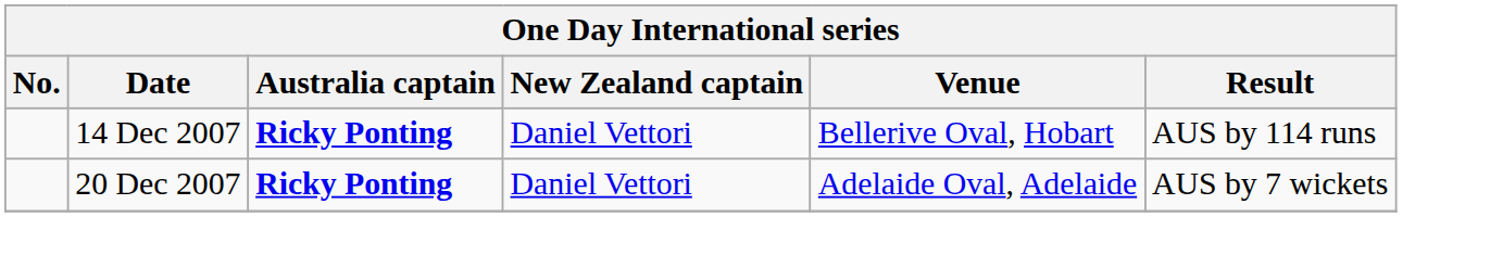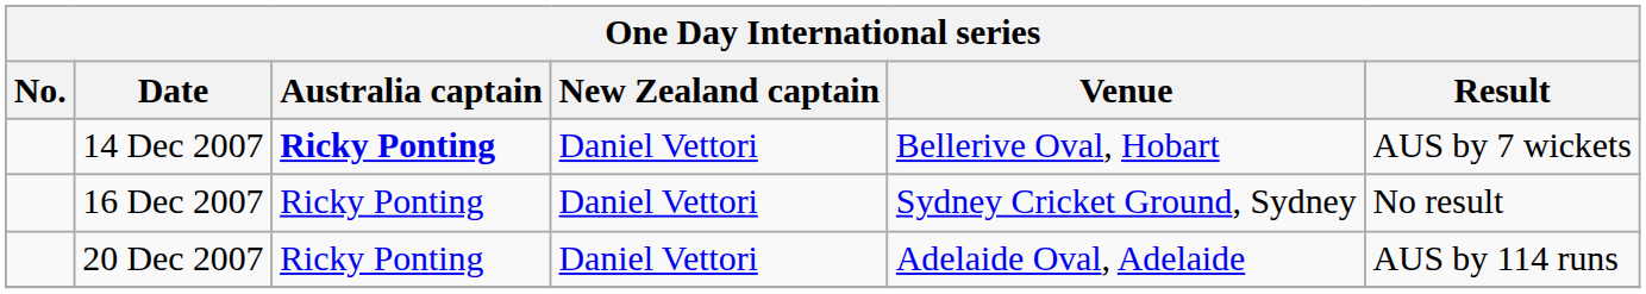14 Dec 2007 | Result: AUS by 114 runs -> AUS by 7 wickets
+ row: 16 Dec 2007 | Ricky Ponting | Daniel Vettori | Sydney Cricket Ground, Sydney | No result
20 Dec 2007 | Australia captain: bold -> normal
20 Dec 2007 | Result: AUS by 7 wickets -> AUS by 114 runs
